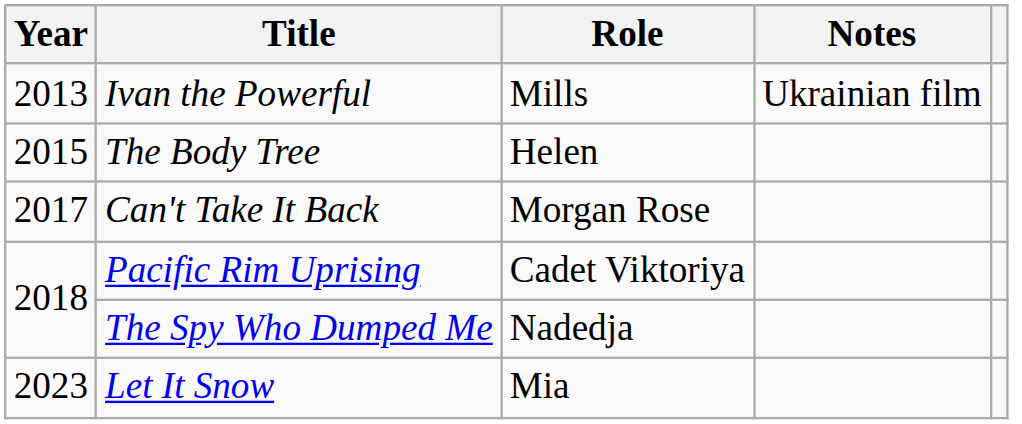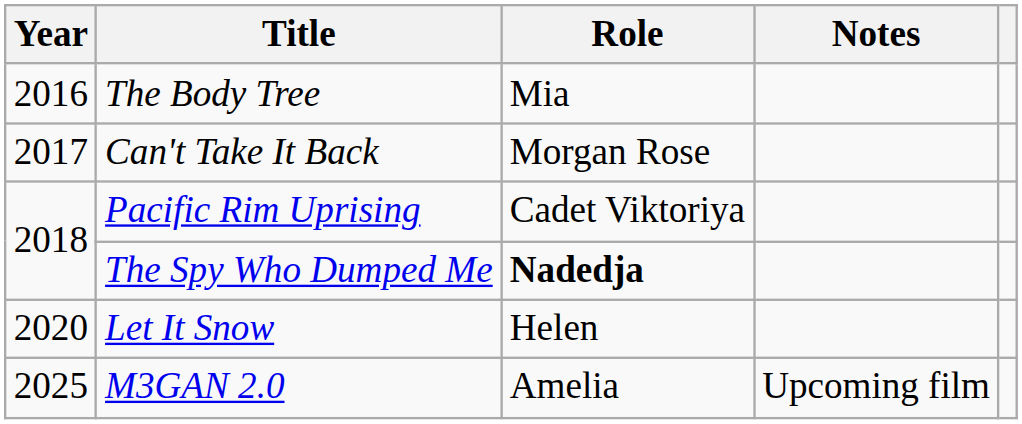- row: 2013 | Ivan the Powerful | Mills | Ukrainian film
The Body Tree | Year: 2015 -> 2016
The Body Tree | Role: Helen -> Mia
The Spy Who Dumped Me | Role: normal -> bold
Let It Snow | Year: 2023 -> 2020
Let It Snow | Role: Mia -> Helen
+ row: 2025 | M3GAN 2.0 | Amelia | Upcoming film
